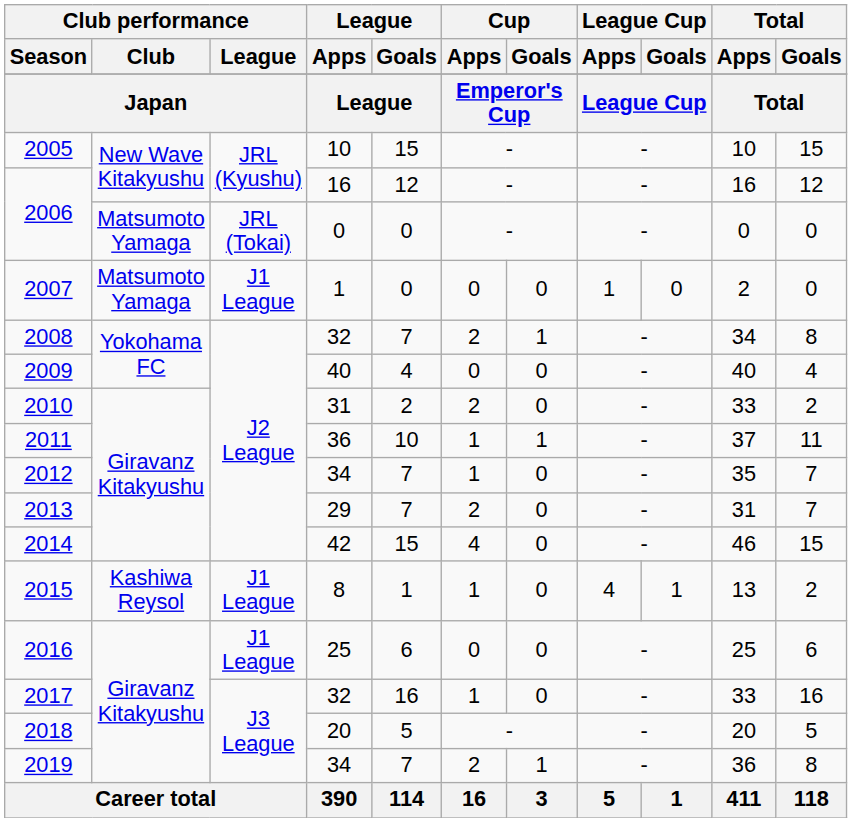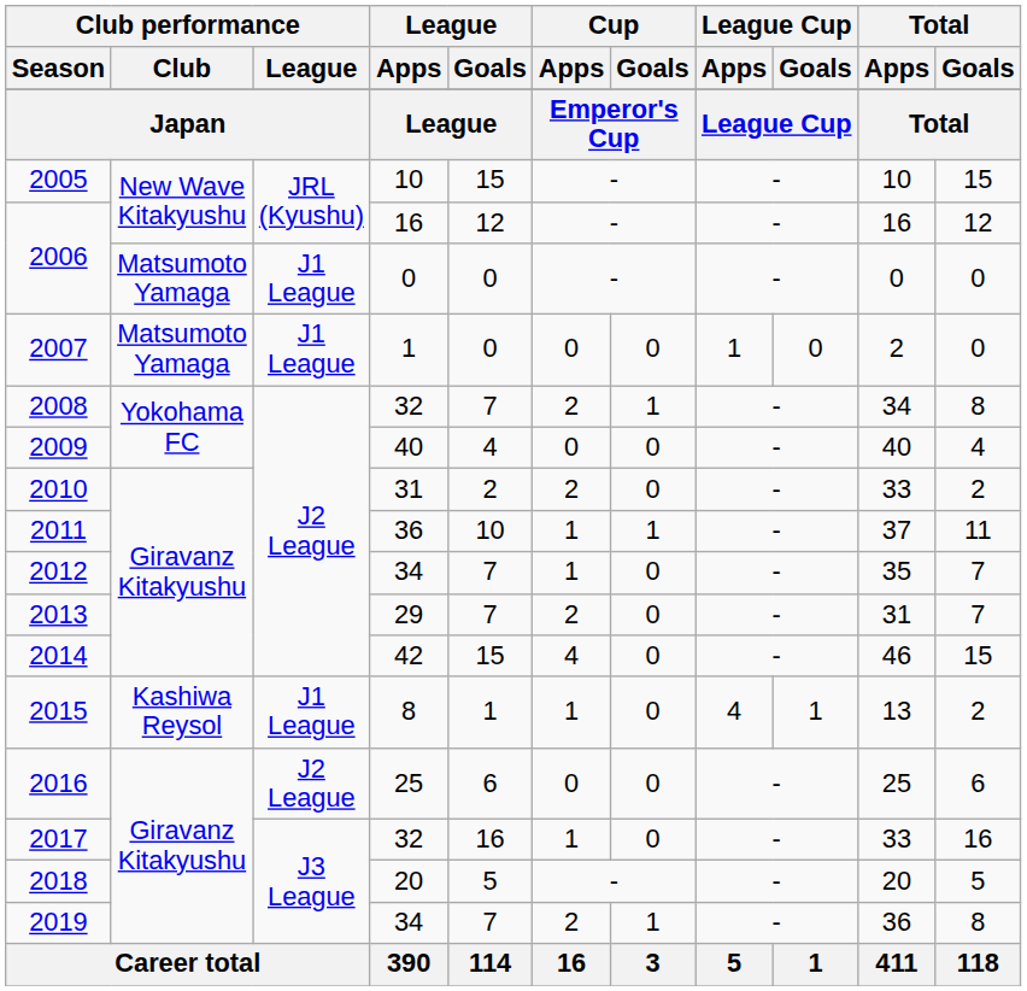2006 / 0 | Club performance / League: JRL (Tokai) -> J1 League
2016 | Club performance / League: J1 League -> J2 League
